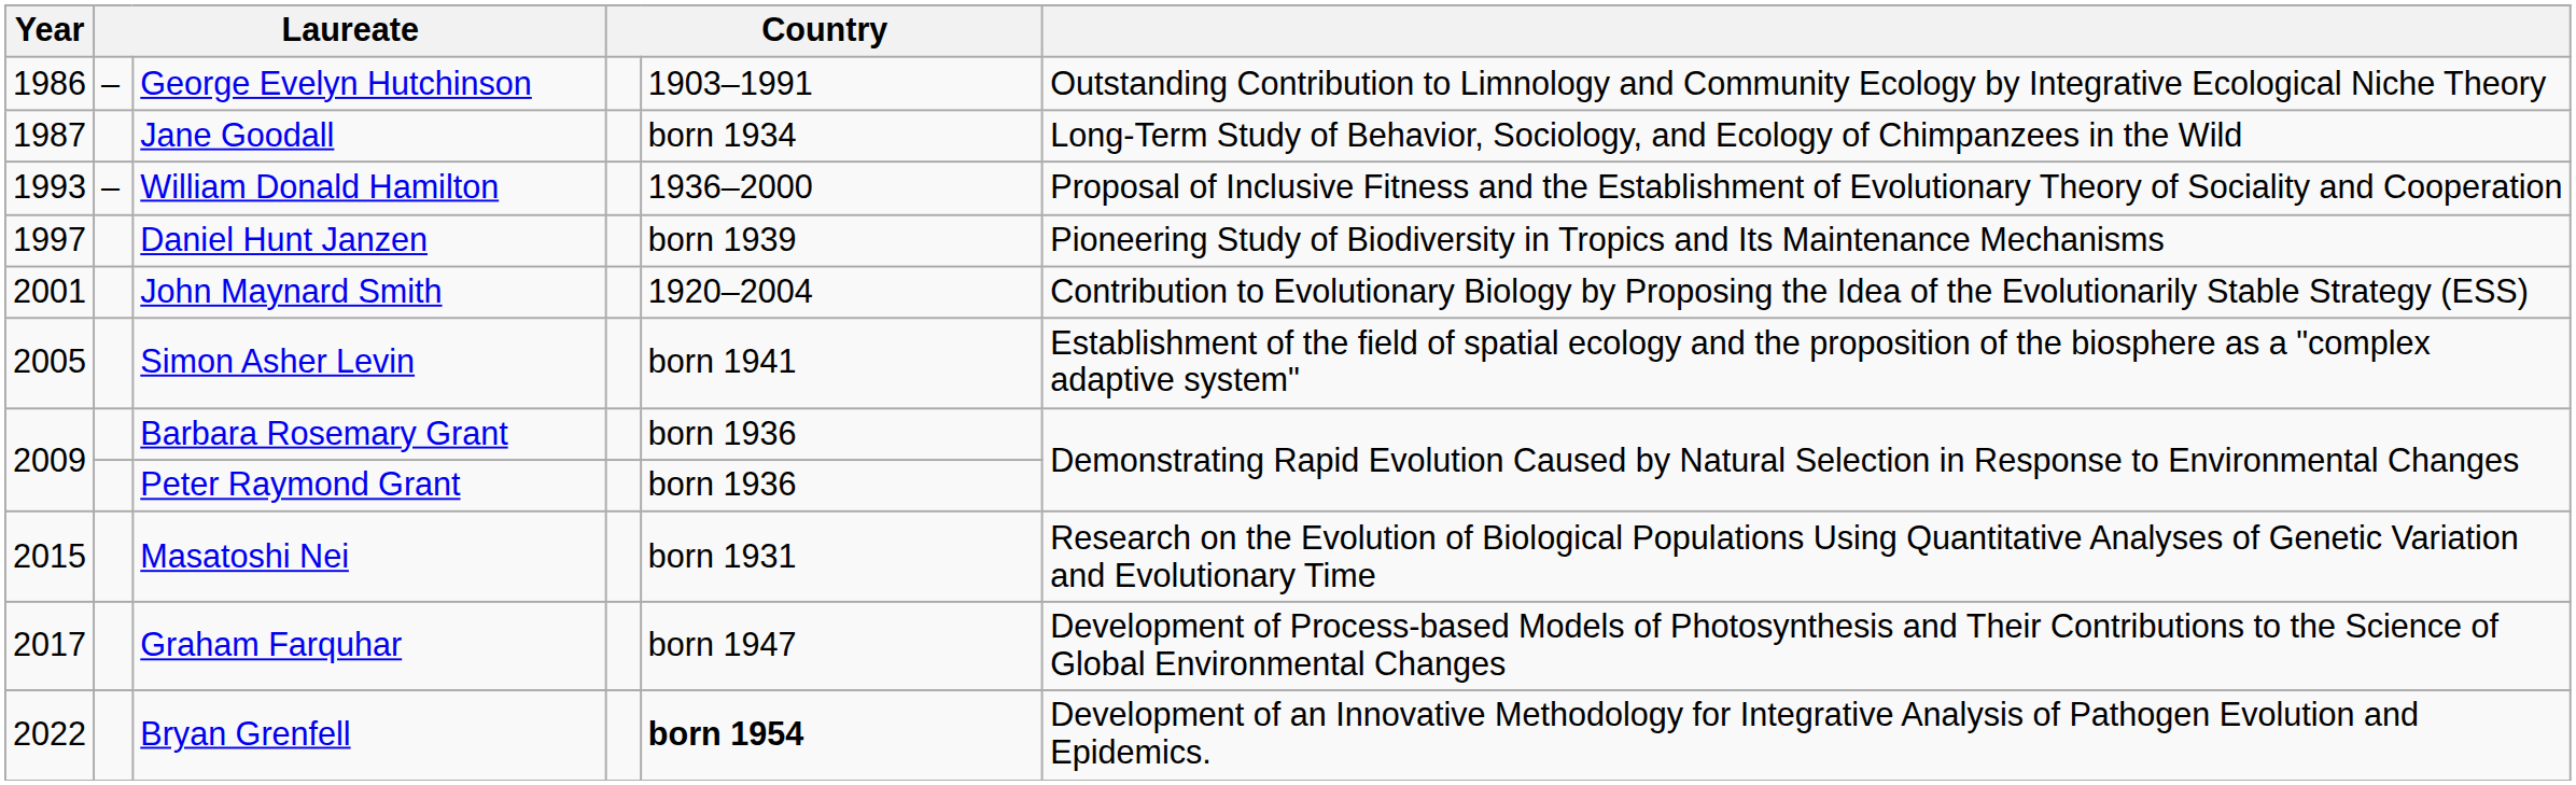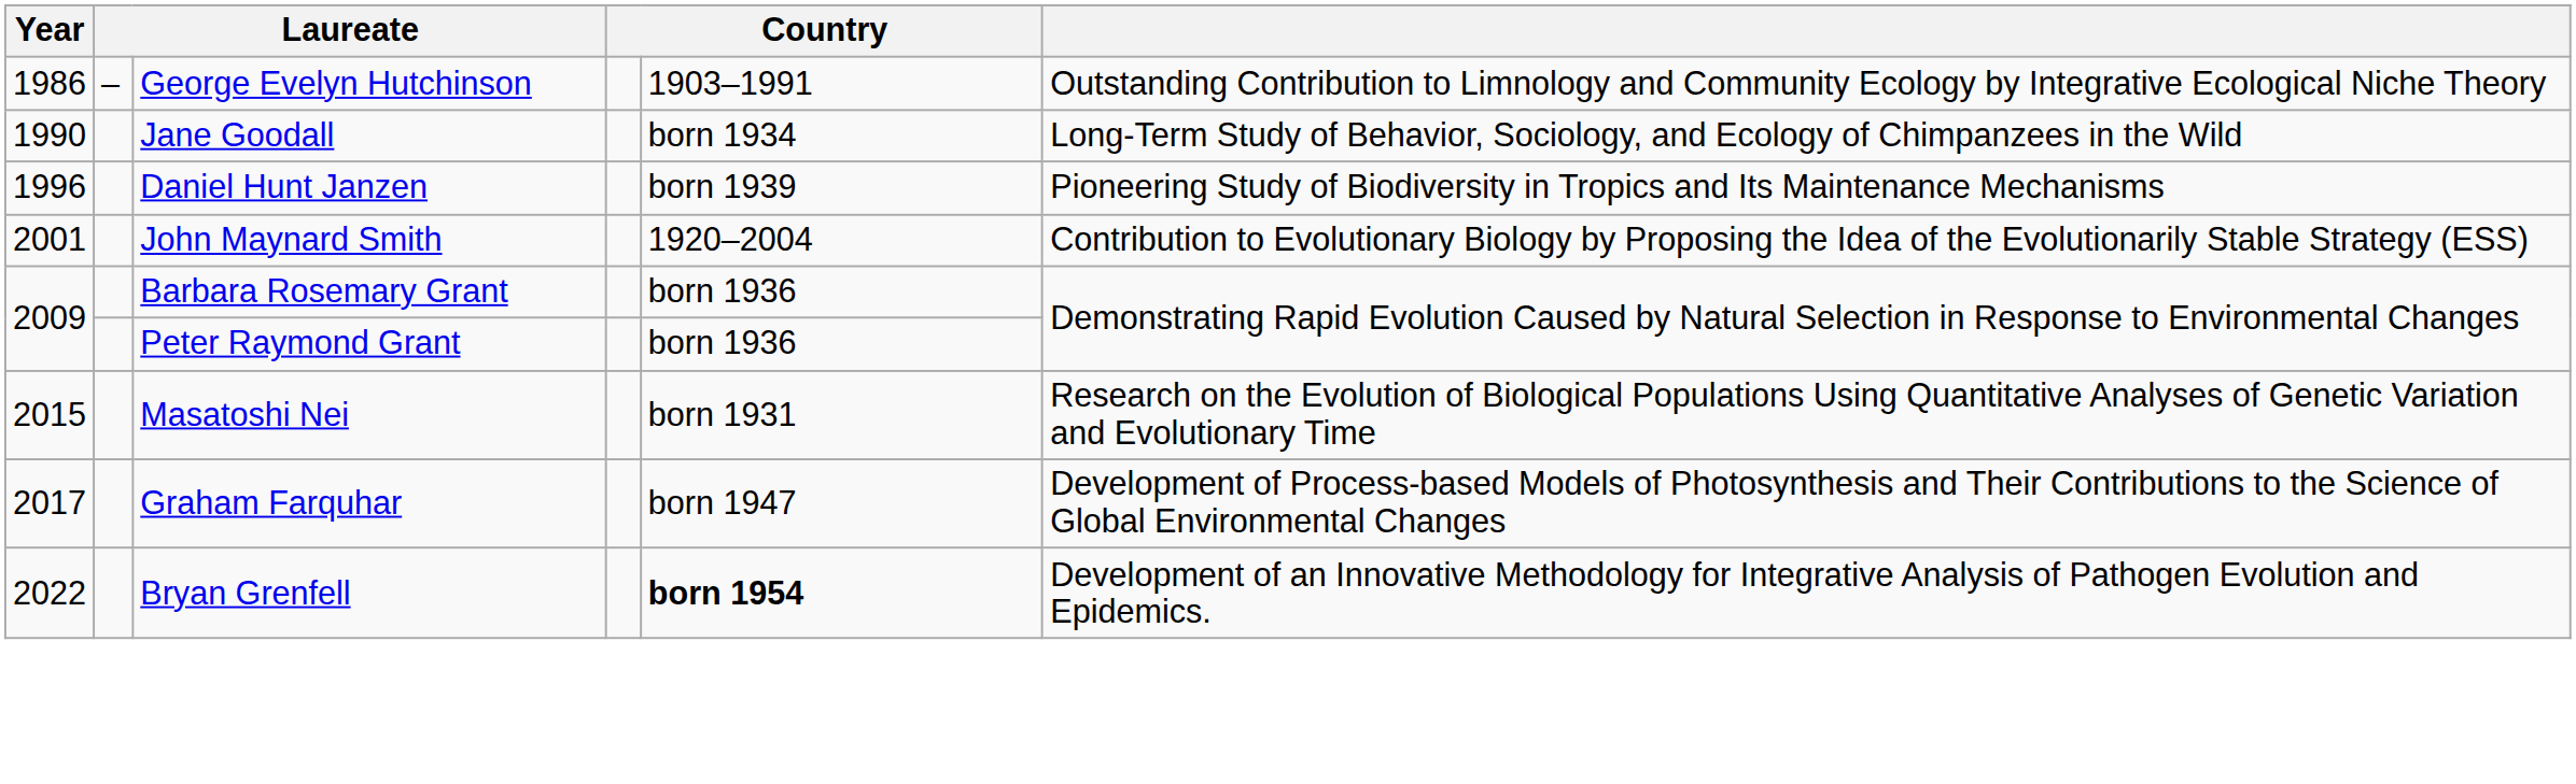Jane Goodall | Year: 1987 -> 1990
- row: 1993 | – | William Donald Hamilton | 1936–2000 | Proposal of Inclusive Fitness and the Establishment of Evolutionary Theory of Sociality and Cooperation
Daniel Hunt Janzen | Year: 1997 -> 1996
- row: 2005 | Simon Asher Levin | born 1941 | Establishment of the field of spatial ecology and the proposition of the biosphere as a "complex adaptive system"
